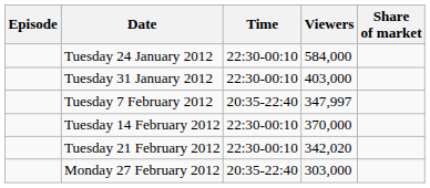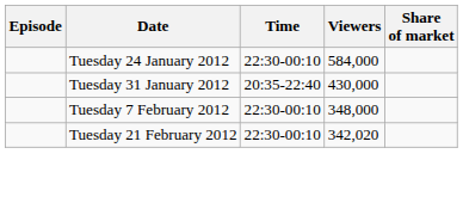Tuesday 31 January 2012 | Time: 22:30-00:10 -> 20:35-22:40
Tuesday 31 January 2012 | Viewers: 403,000 -> 430,000
Tuesday 7 February 2012 | Time: 20:35-22:40 -> 22:30-00:10
Tuesday 7 February 2012 | Viewers: 347,997 -> 348,000
- row: Tuesday 14 February 2012 | 22:30-00:10 | 370,000
- row: Monday 27 February 2012 | 20:35-22:40 | 303,000
